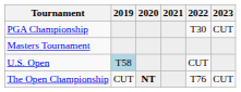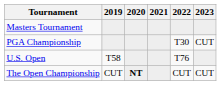rows swapped: Masters Tournament <-> PGA Championship
U.S. Open | 2019: lightblue background -> no background
U.S. Open | 2022: CUT -> T76
The Open Championship | 2022: T76 -> CUT
